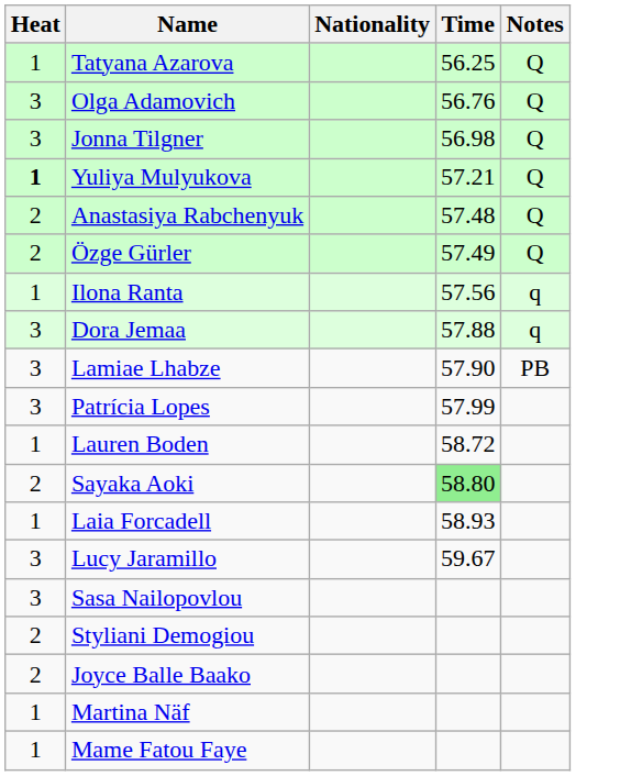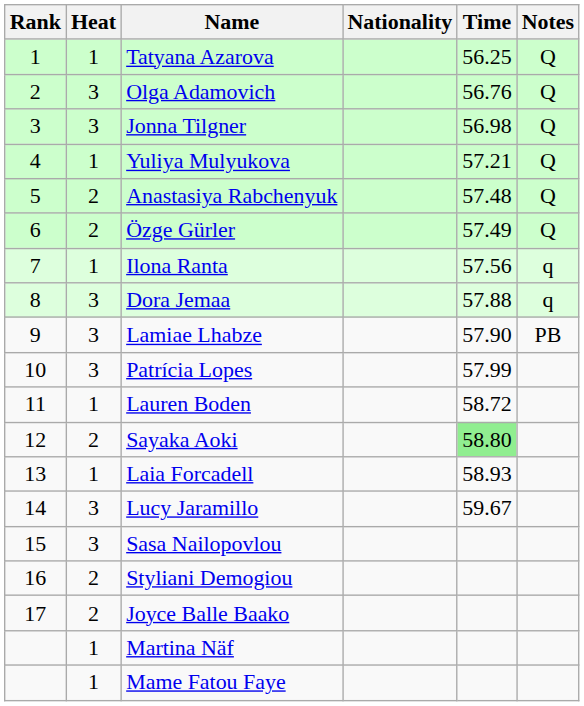+ column: Rank | 1 | 2 | 3 | 4 | 5 | 6 | 7 | 8 | 9 | 10 | 11 | 12 | 13 | 14 | 15 | 16 | 17
Yuliya Mulyukova | Heat: bold -> normal
